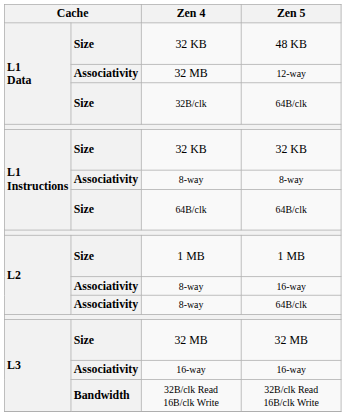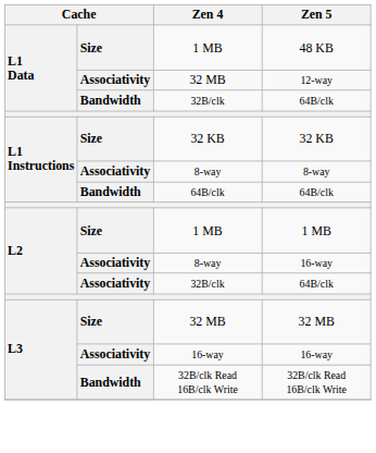48 KB | Zen 4: 32 KB -> 1 MB
L1 Data / 64B/clk | column 2: Size -> Bandwidth
L1 Instructions / 64B/clk | column 2: Size -> Bandwidth
L2 / 64B/clk | Zen 4: 8-way -> 32B/clk
